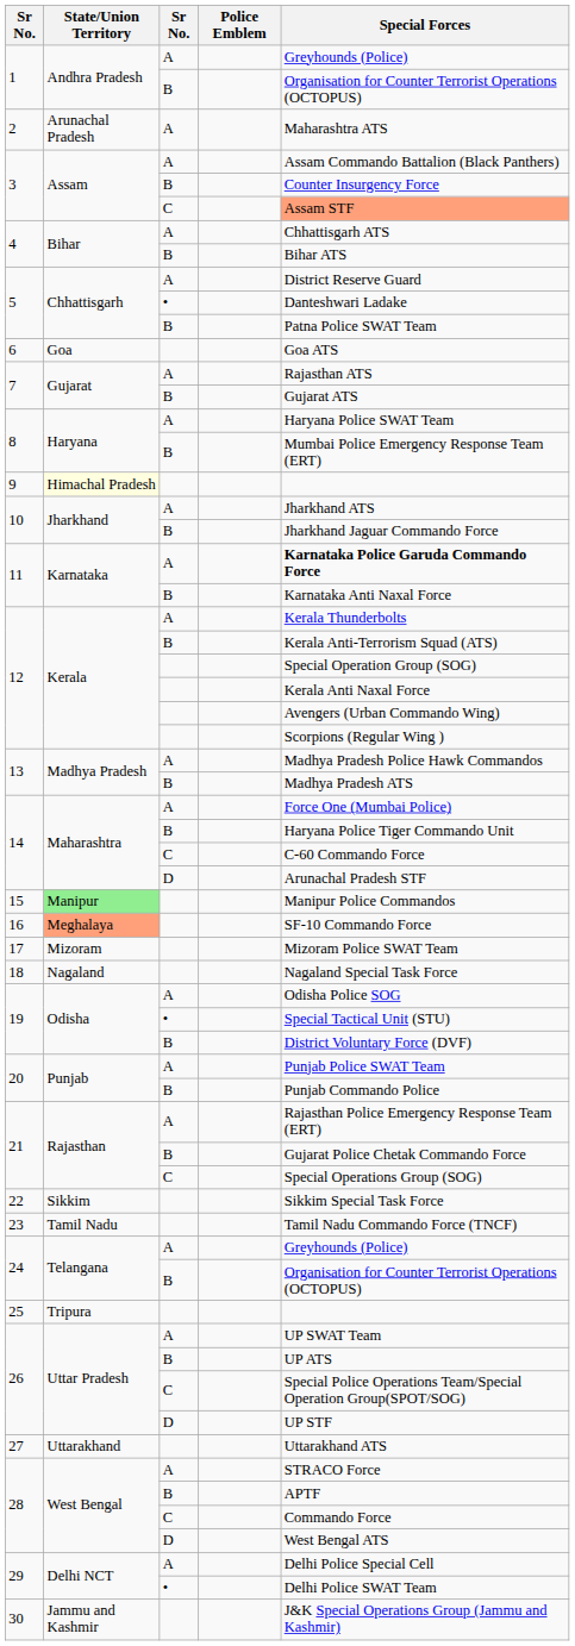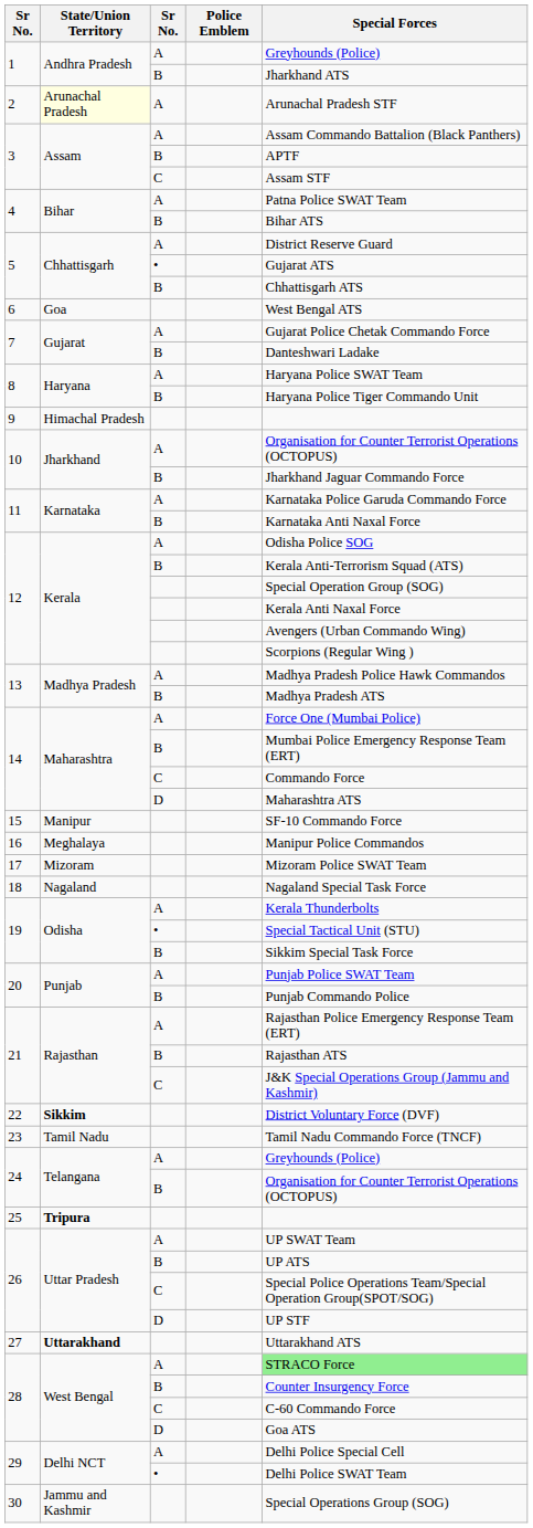1 / B | Special Forces: Organisation for Counter Terrorist Operations (OCTOPUS) -> Jharkhand ATS
2 | State/Union Territory: no background -> lightyellow background
2 | Special Forces: Maharashtra ATS -> Arunachal Pradesh STF
3 / B | Special Forces: Counter Insurgency Force -> APTF
3 / C | Special Forces: lightsalmon background -> no background
4 / A | Special Forces: Chhattisgarh ATS -> Patna Police SWAT Team
5 / • | Special Forces: Danteshwari Ladake -> Gujarat ATS
5 / B | Special Forces: Patna Police SWAT Team -> Chhattisgarh ATS
6 | Special Forces: Goa ATS -> West Bengal ATS
7 / A | Special Forces: Rajasthan ATS -> Gujarat Police Chetak Commando Force
7 / B | Special Forces: Gujarat ATS -> Danteshwari Ladake
8 / B | Special Forces: Mumbai Police Emergency Response Team (ERT) -> Haryana Police Tiger Commando Unit
9 | State/Union Territory: lightyellow background -> no background
10 / A | Special Forces: Jharkhand ATS -> Organisation for Counter Terrorist Operations (OCTOPUS)
11 / A | Special Forces: bold -> normal
12 / A | Special Forces: Kerala Thunderbolts -> Odisha Police SOG
14 / B | Special Forces: Haryana Police Tiger Commando Unit -> Mumbai Police Emergency Response Team (ERT)
14 / C | Special Forces: C-60 Commando Force -> Commando Force
14 / D | Special Forces: Arunachal Pradesh STF -> Maharashtra ATS
15 | State/Union Territory: lightgreen background -> no background
15 | Special Forces: Manipur Police Commandos -> SF-10 Commando Force
16 | State/Union Territory: lightsalmon background -> no background
16 | Special Forces: SF-10 Commando Force -> Manipur Police Commandos
19 / A | Special Forces: Odisha Police SOG -> Kerala Thunderbolts
19 / B | Special Forces: District Voluntary Force (DVF) -> Sikkim Special Task Force
21 / B | Special Forces: Gujarat Police Chetak Commando Force -> Rajasthan ATS
21 / C | Special Forces: Special Operations Group (SOG) -> J&K Special Operations Group (Jammu and Kashmir)
22 | State/Union Territory: normal -> bold
22 | Special Forces: Sikkim Special Task Force -> District Voluntary Force (DVF)
25 | State/Union Territory: normal -> bold
27 | State/Union Territory: normal -> bold
28 / A | Special Forces: no background -> lightgreen background
28 / B | Special Forces: APTF -> Counter Insurgency Force
28 / C | Special Forces: Commando Force -> C-60 Commando Force
28 / D | Special Forces: West Bengal ATS -> Goa ATS
30 | Special Forces: J&K Special Operations Group (Jammu and Kashmir) -> Special Operations Group (SOG)
